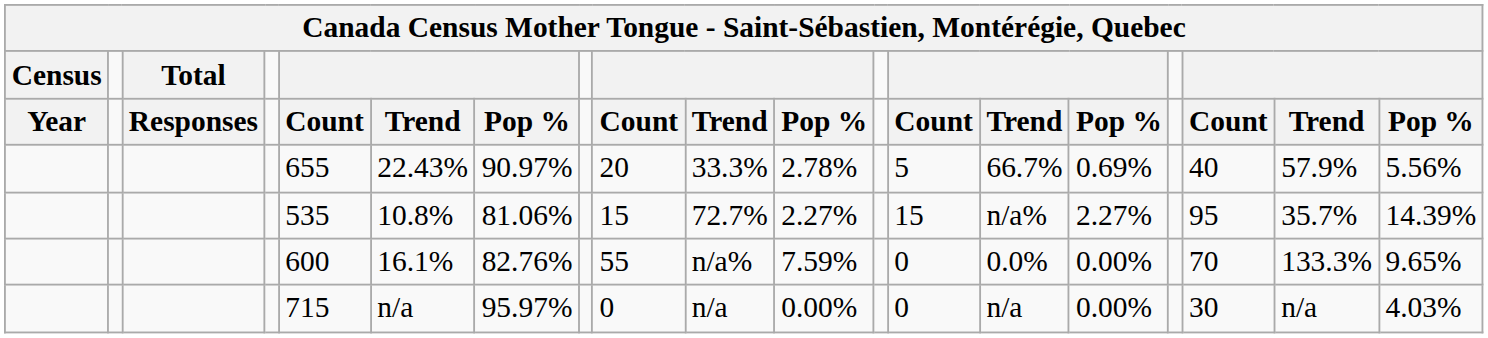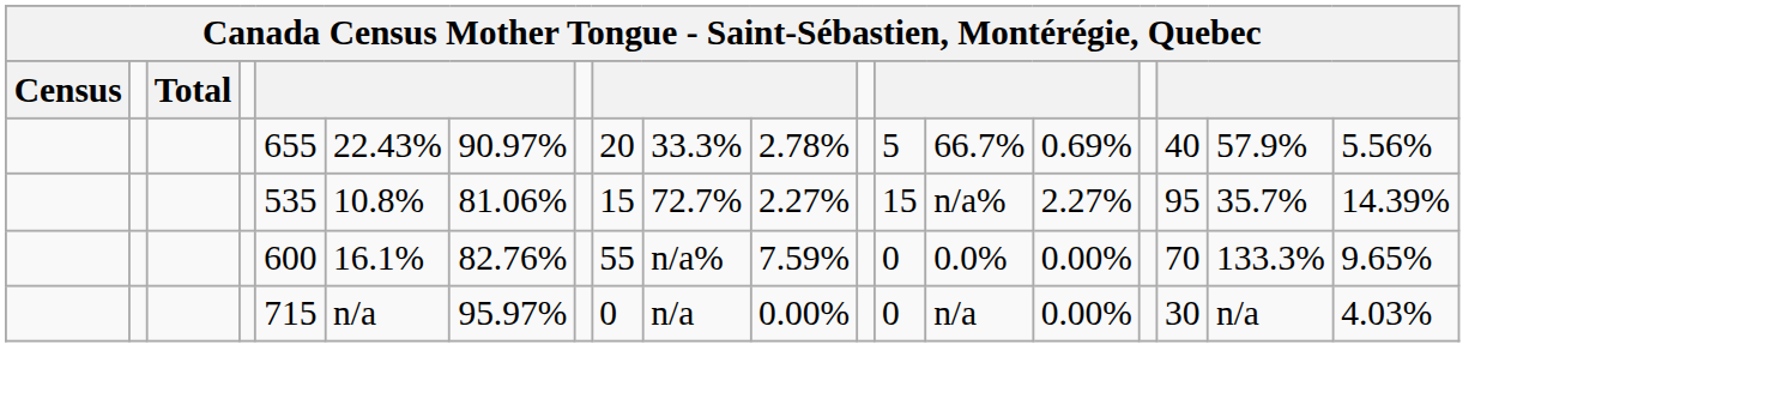- row: Year | Responses | Count | Trend | Pop % | Count | Trend | Pop % | Count | Trend | Pop % | Count | Trend | Pop %
